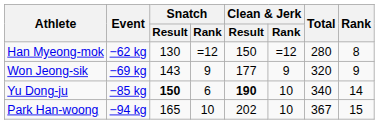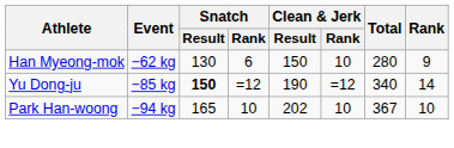Han Myeong-mok | Snatch / Rank: =12 -> 6
Han Myeong-mok | Clean & Jerk / Rank: =12 -> 10
Han Myeong-mok | Rank: 8 -> 9
- row: Won Jeong-sik | −69 kg | 143 | 9 | 177 | 9 | 320 | 9
Yu Dong-ju | Snatch / Rank: 6 -> =12
Yu Dong-ju | Clean & Jerk / Result: bold -> normal
Yu Dong-ju | Clean & Jerk / Rank: 10 -> =12
Park Han-woong | Rank: 15 -> 10
